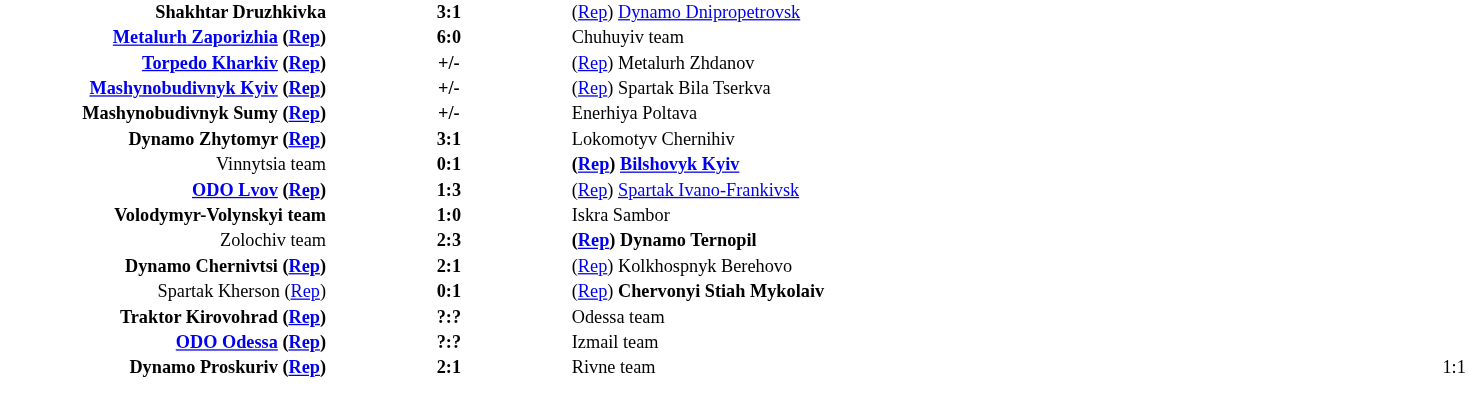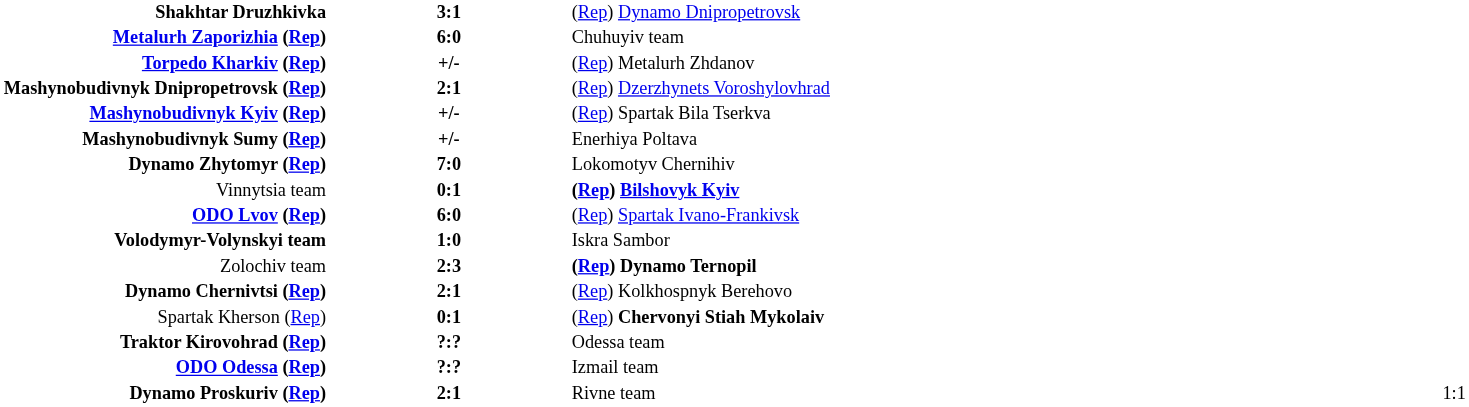+ row: Mashynobudivnyk Dnipropetrovsk (Rep) | 2:1 | (Rep) Dzerzhynets Voroshylovhrad
Dynamo Zhytomyr (Rep) | column 2: 3:1 -> 7:0
ODO Lvov (Rep) | column 2: 1:3 -> 6:0
